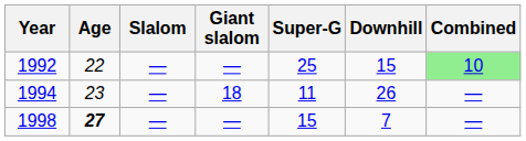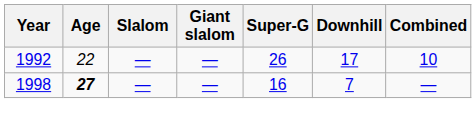1992 | Super-G: 25 -> 26
1992 | Downhill: 15 -> 17
1992 | Combined: lightgreen background -> no background
- row: 1994 | 23 | — | 18 | 11 | 26 | —
1998 | Super-G: 15 -> 16
